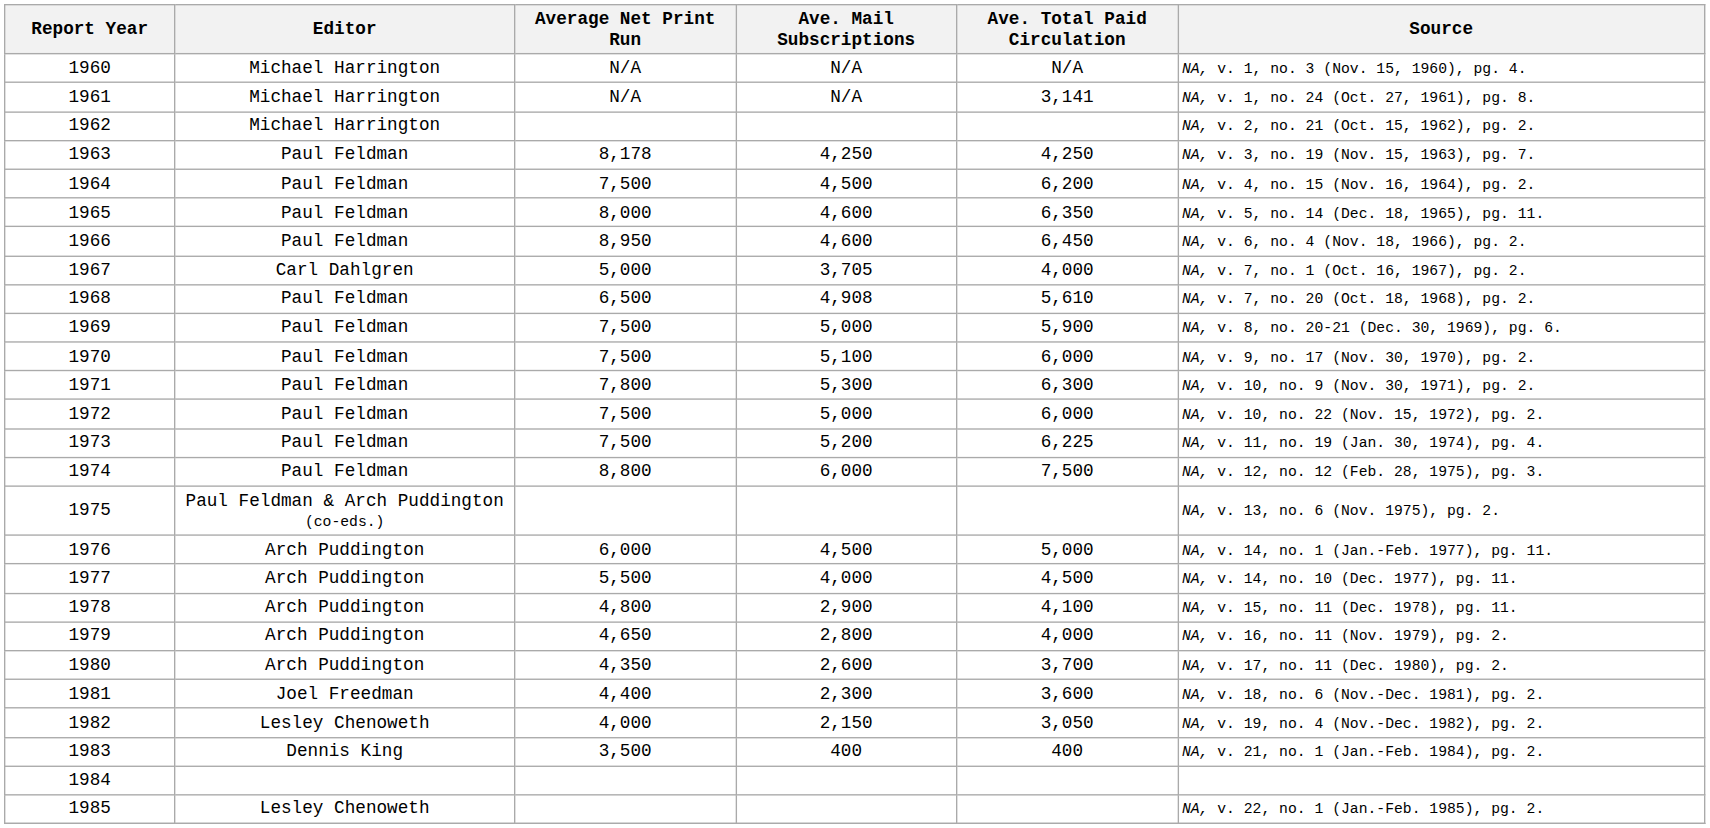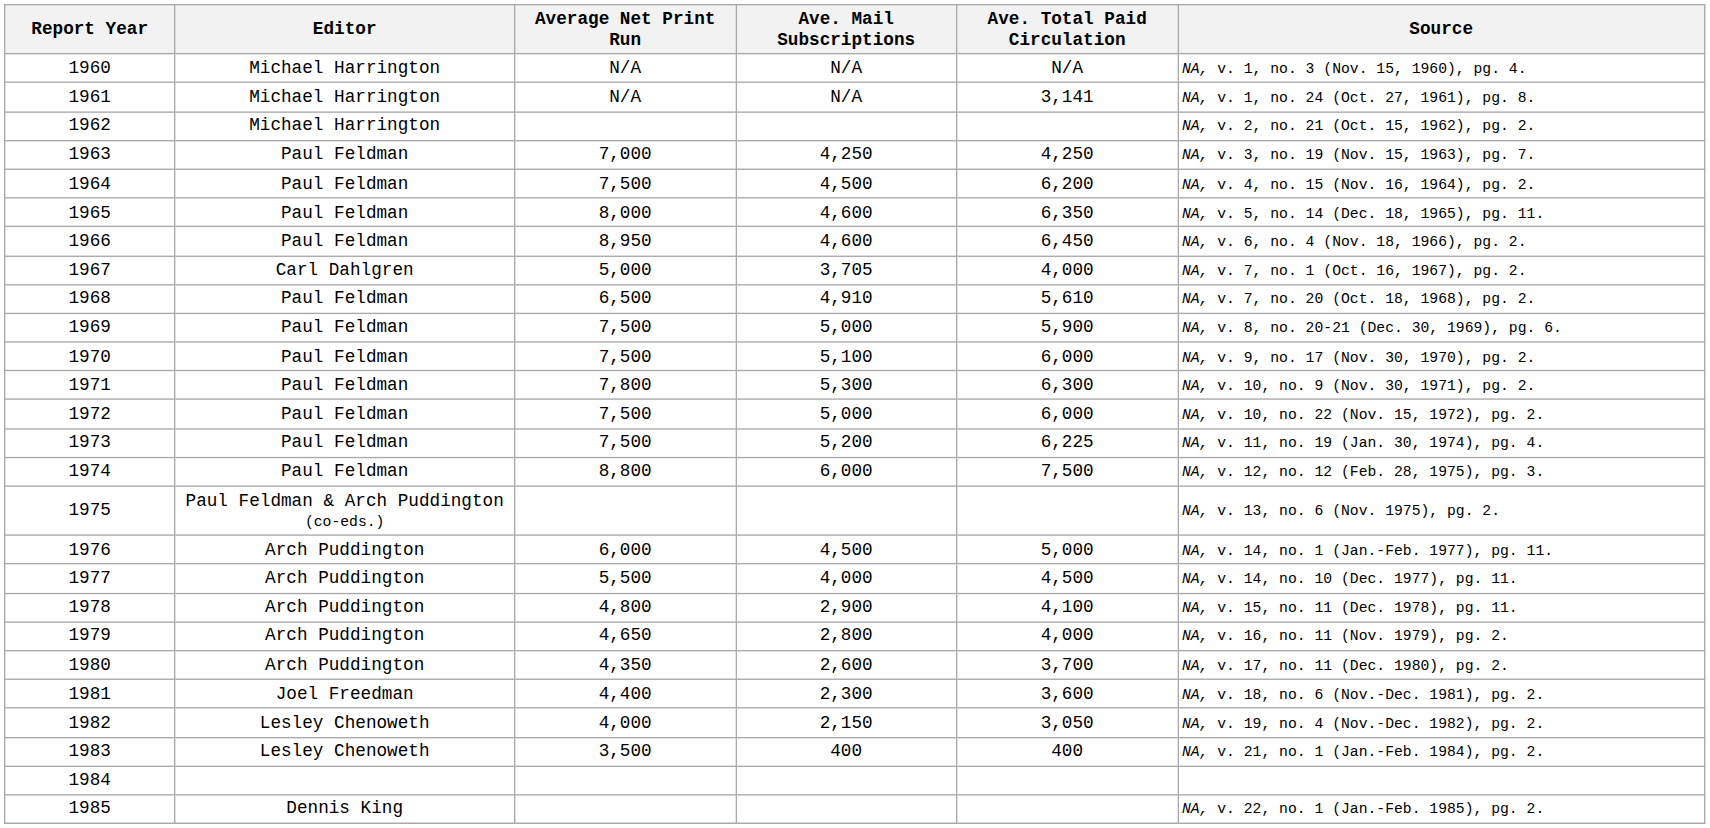1963 | Average Net Print Run: 8,178 -> 7,000
1968 | Ave. Mail Subscriptions: 4,908 -> 4,910
1983 | Editor: Dennis King -> Lesley Chenoweth
1985 | Editor: Lesley Chenoweth -> Dennis King
